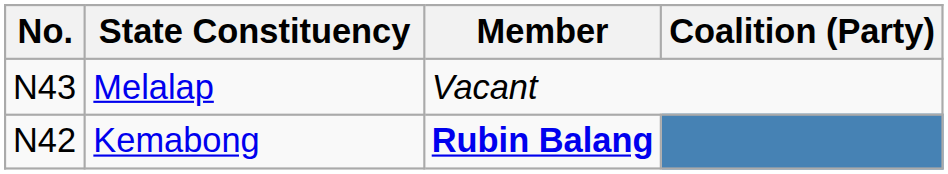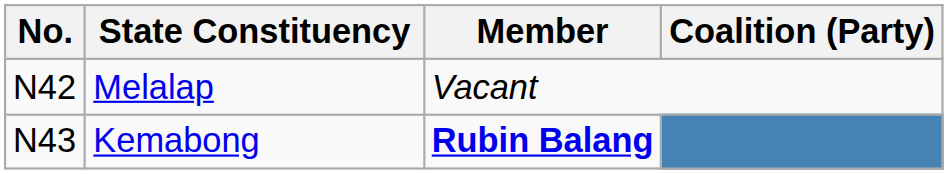Melalap | No.: N43 -> N42
Kemabong | No.: N42 -> N43
